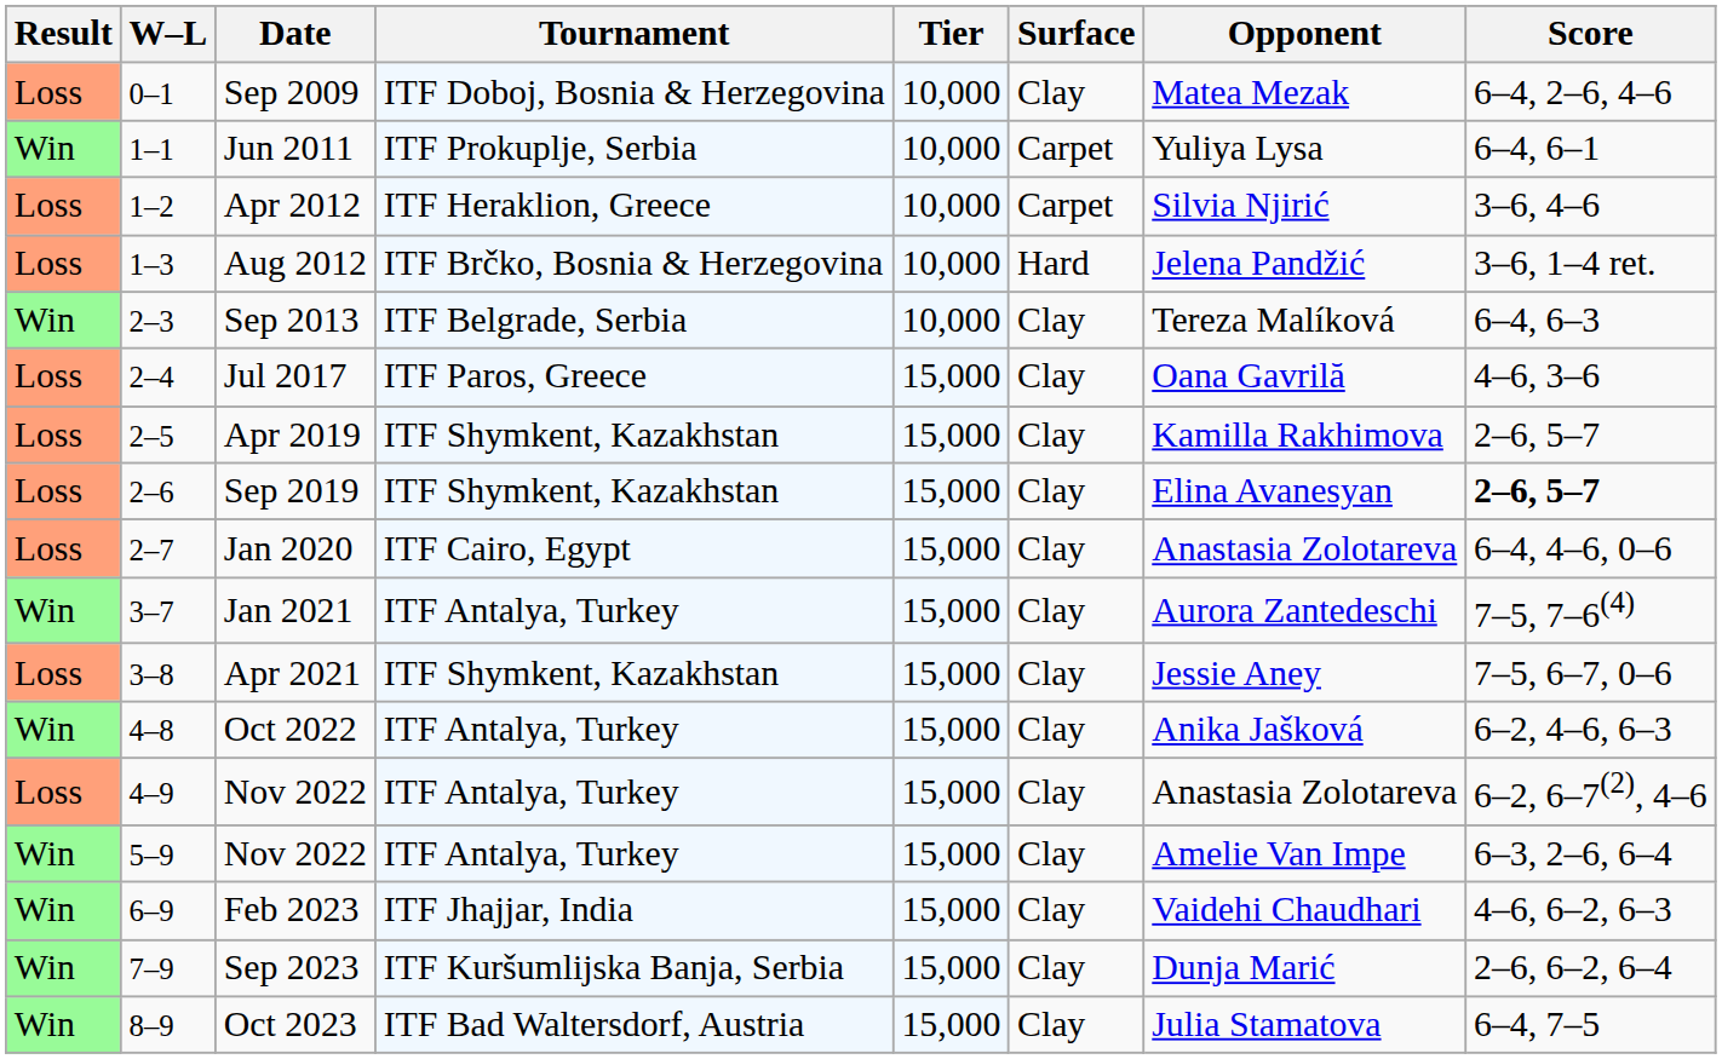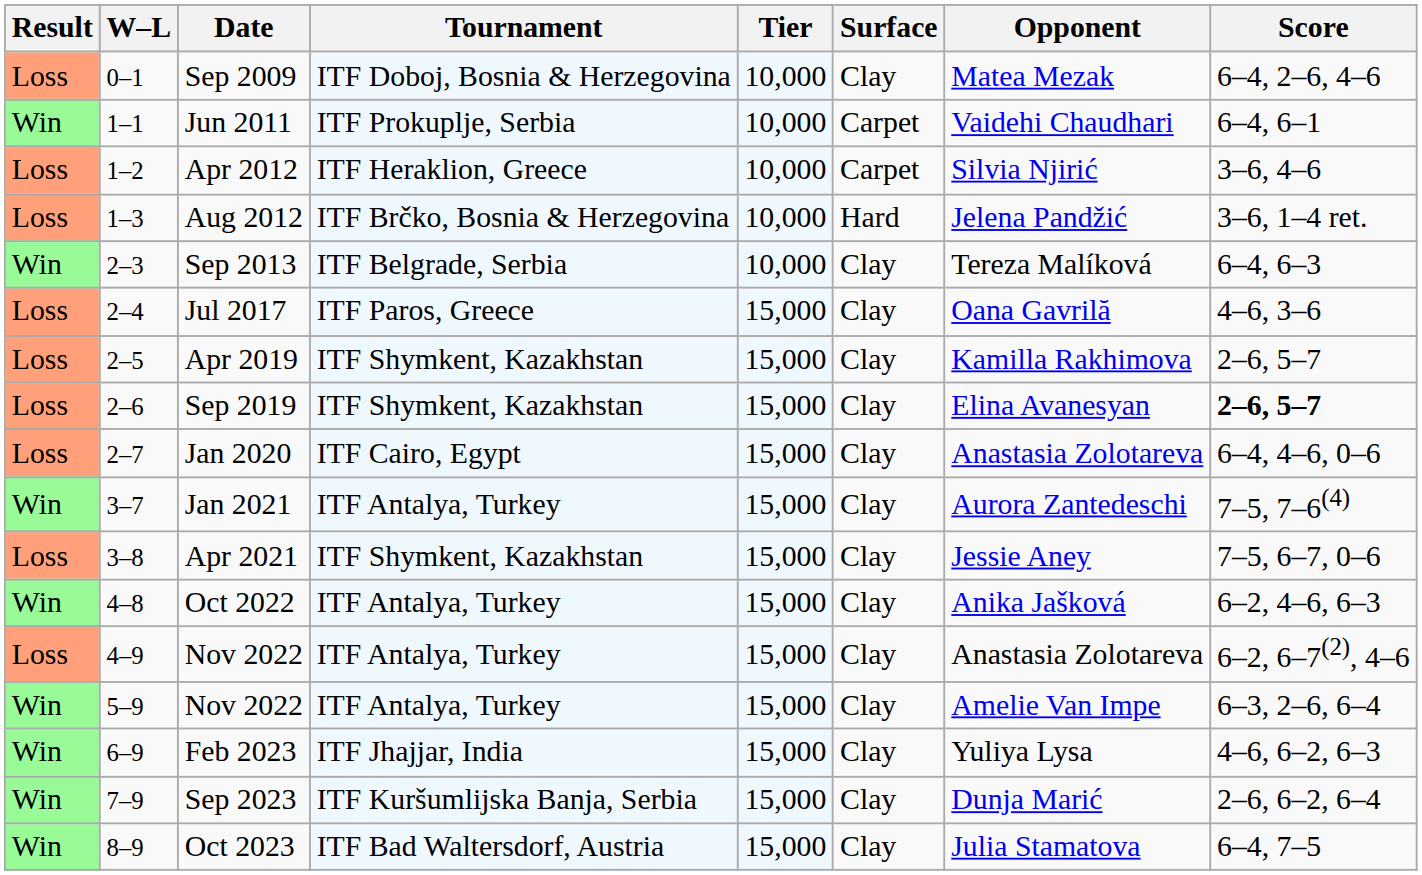Jun 2011 | Opponent: Yuliya Lysa -> Vaidehi Chaudhari
Feb 2023 | Opponent: Vaidehi Chaudhari -> Yuliya Lysa
